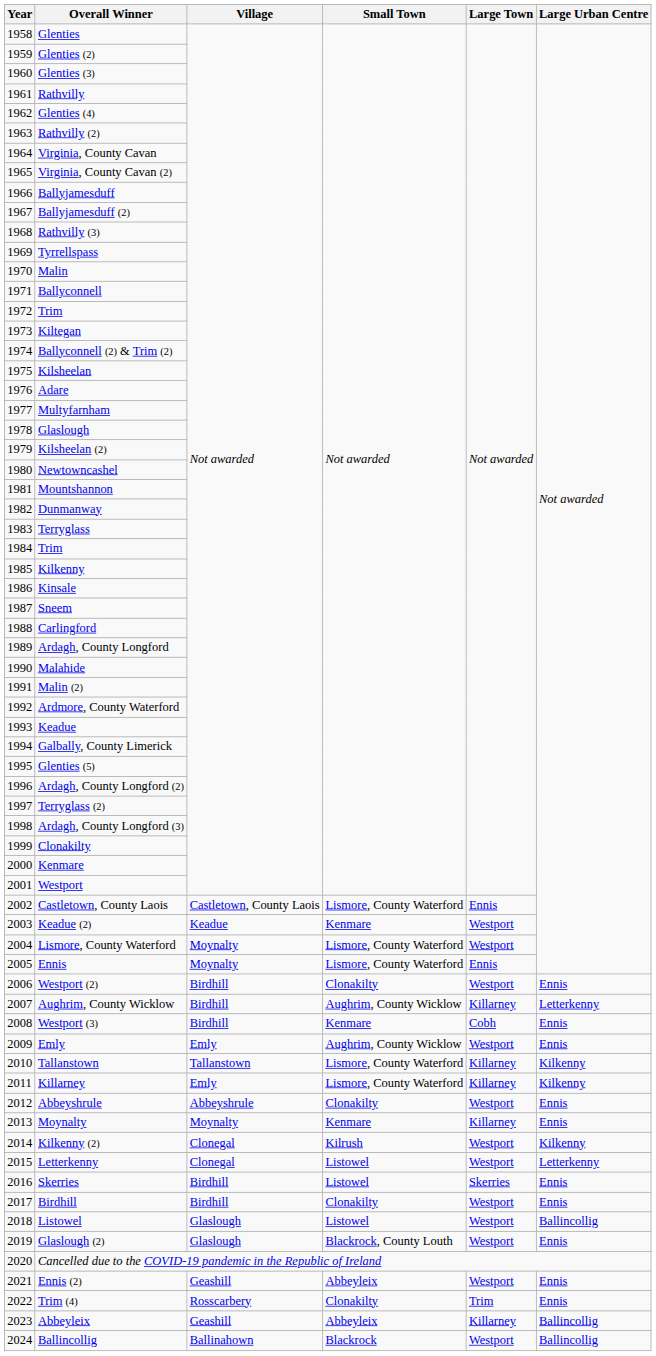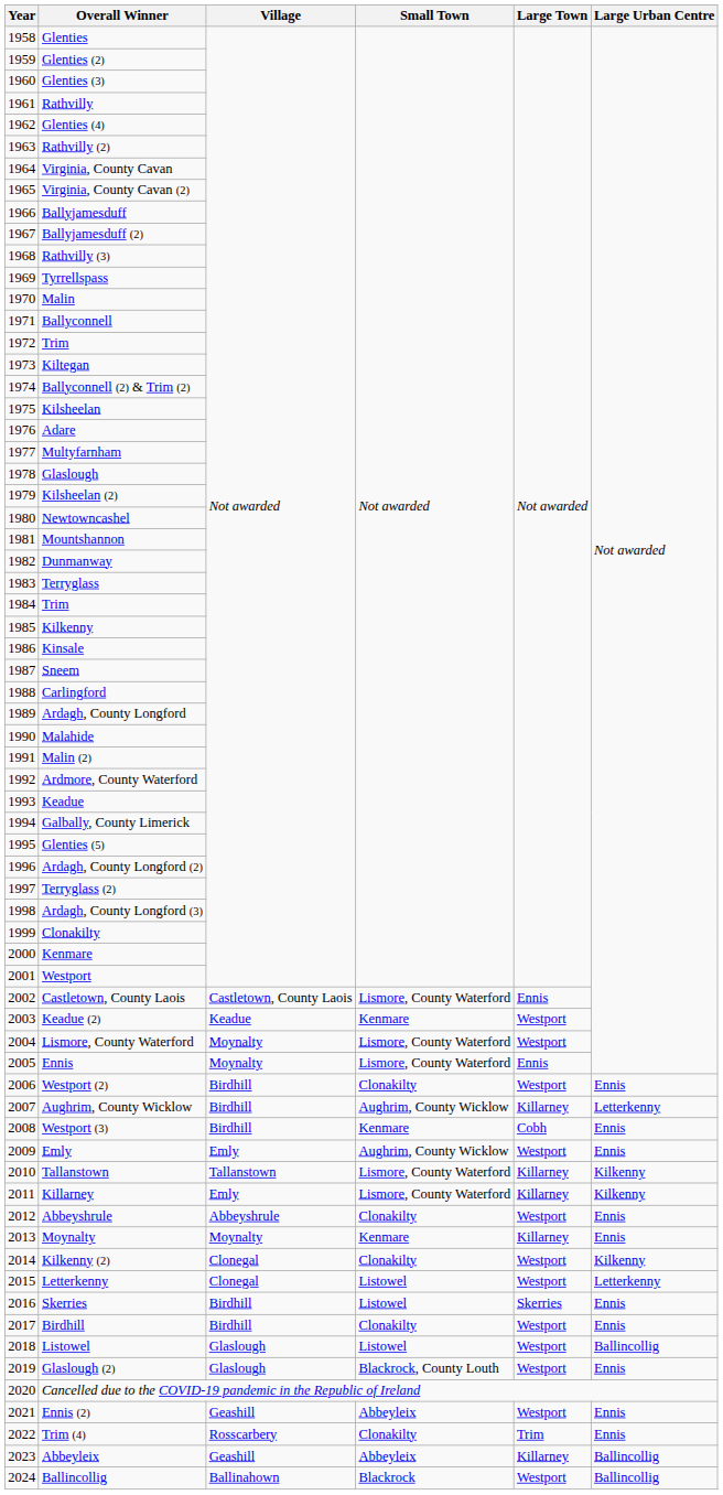Kilkenny (2) | Small Town: Kilrush -> Clonakilty
